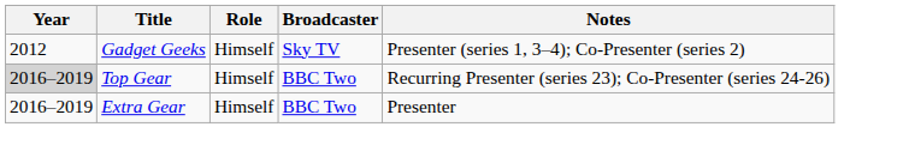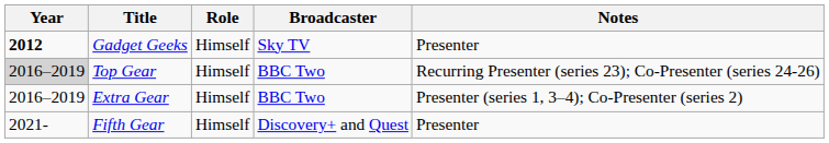Gadget Geeks | Year: normal -> bold
Gadget Geeks | Notes: Presenter (series 1, 3–4); Co-Presenter (series 2) -> Presenter
Extra Gear | Notes: Presenter -> Presenter (series 1, 3–4); Co-Presenter (series 2)
+ row: 2021- | Fifth Gear | Himself | Discovery+ and Quest | Presenter
